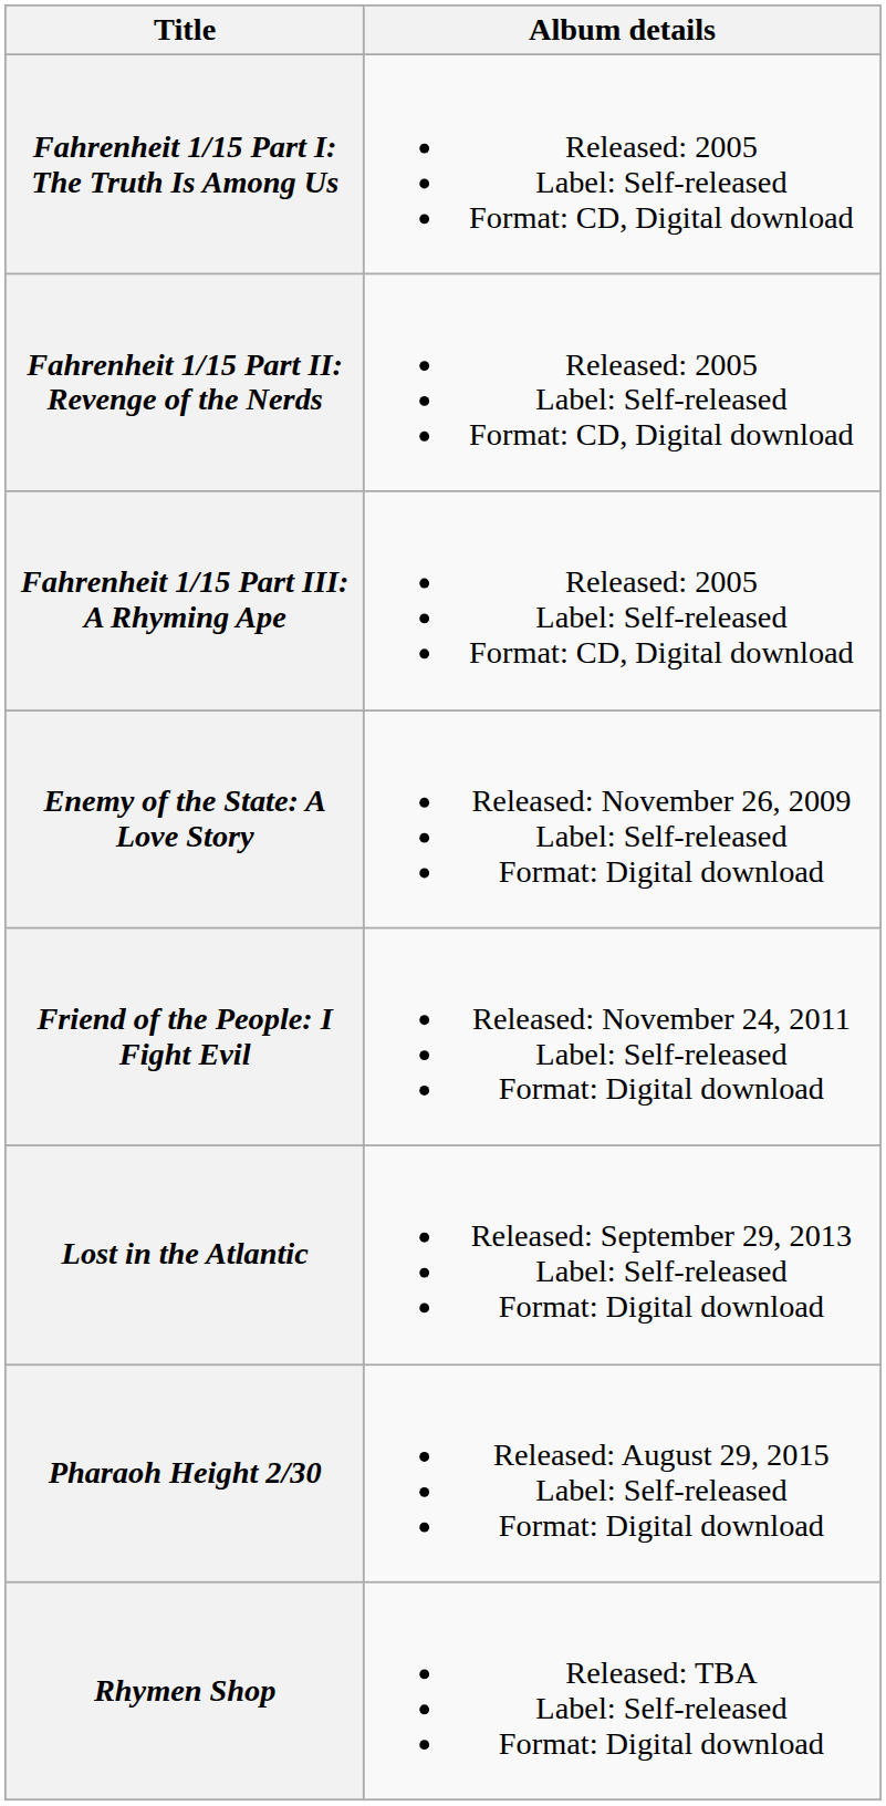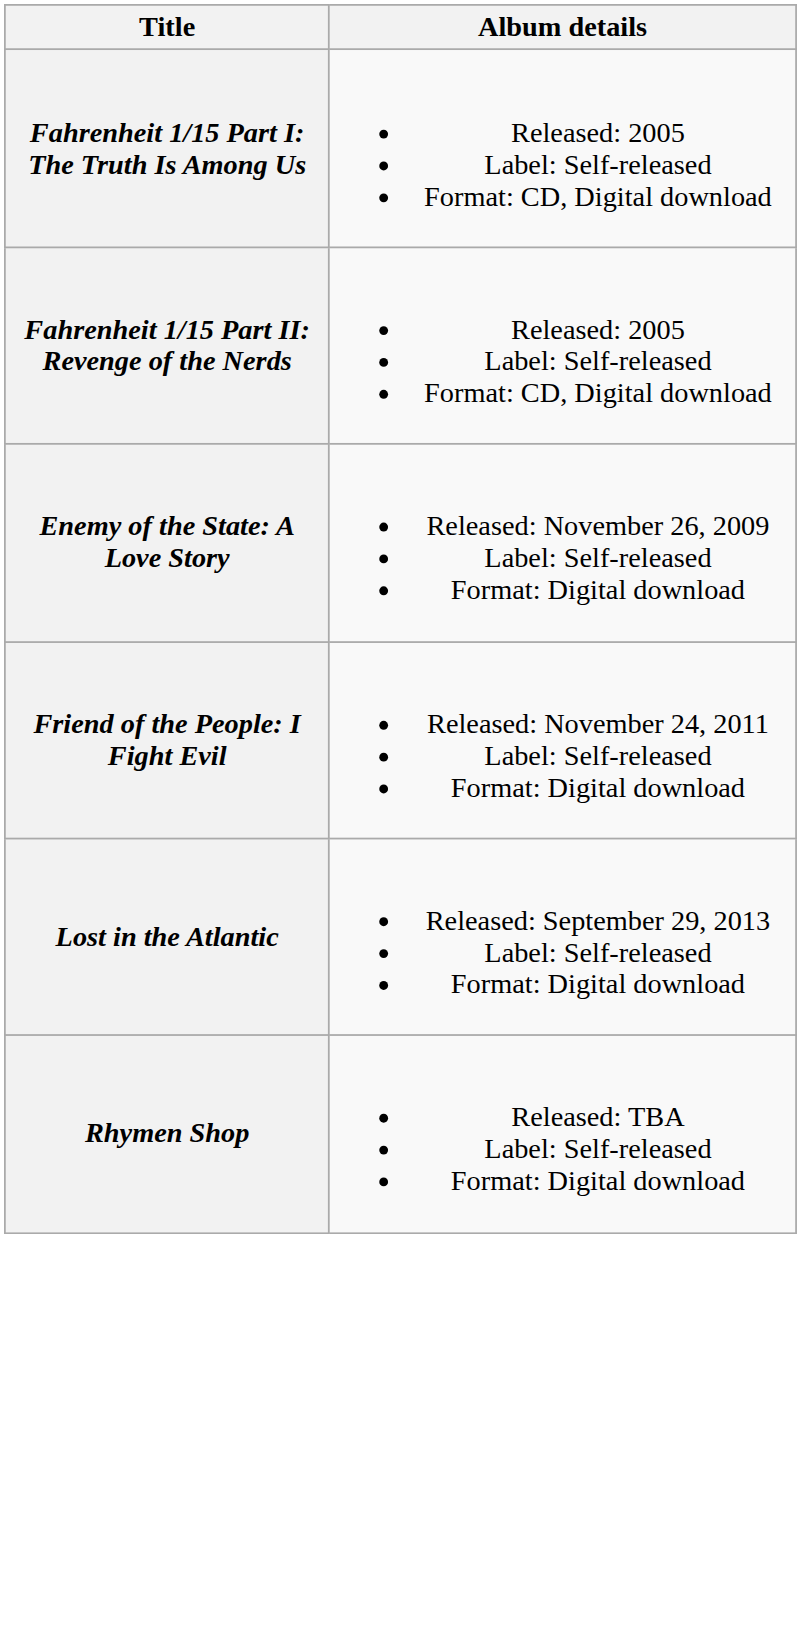- row: Fahrenheit 1/15 Part III: A Rhyming Ape | Released: 2005 Label: Self-released Format: CD, Digital download
- row: Pharaoh Height 2/30 | Released: August 29, 2015 Label: Self-released Format: Digital download
